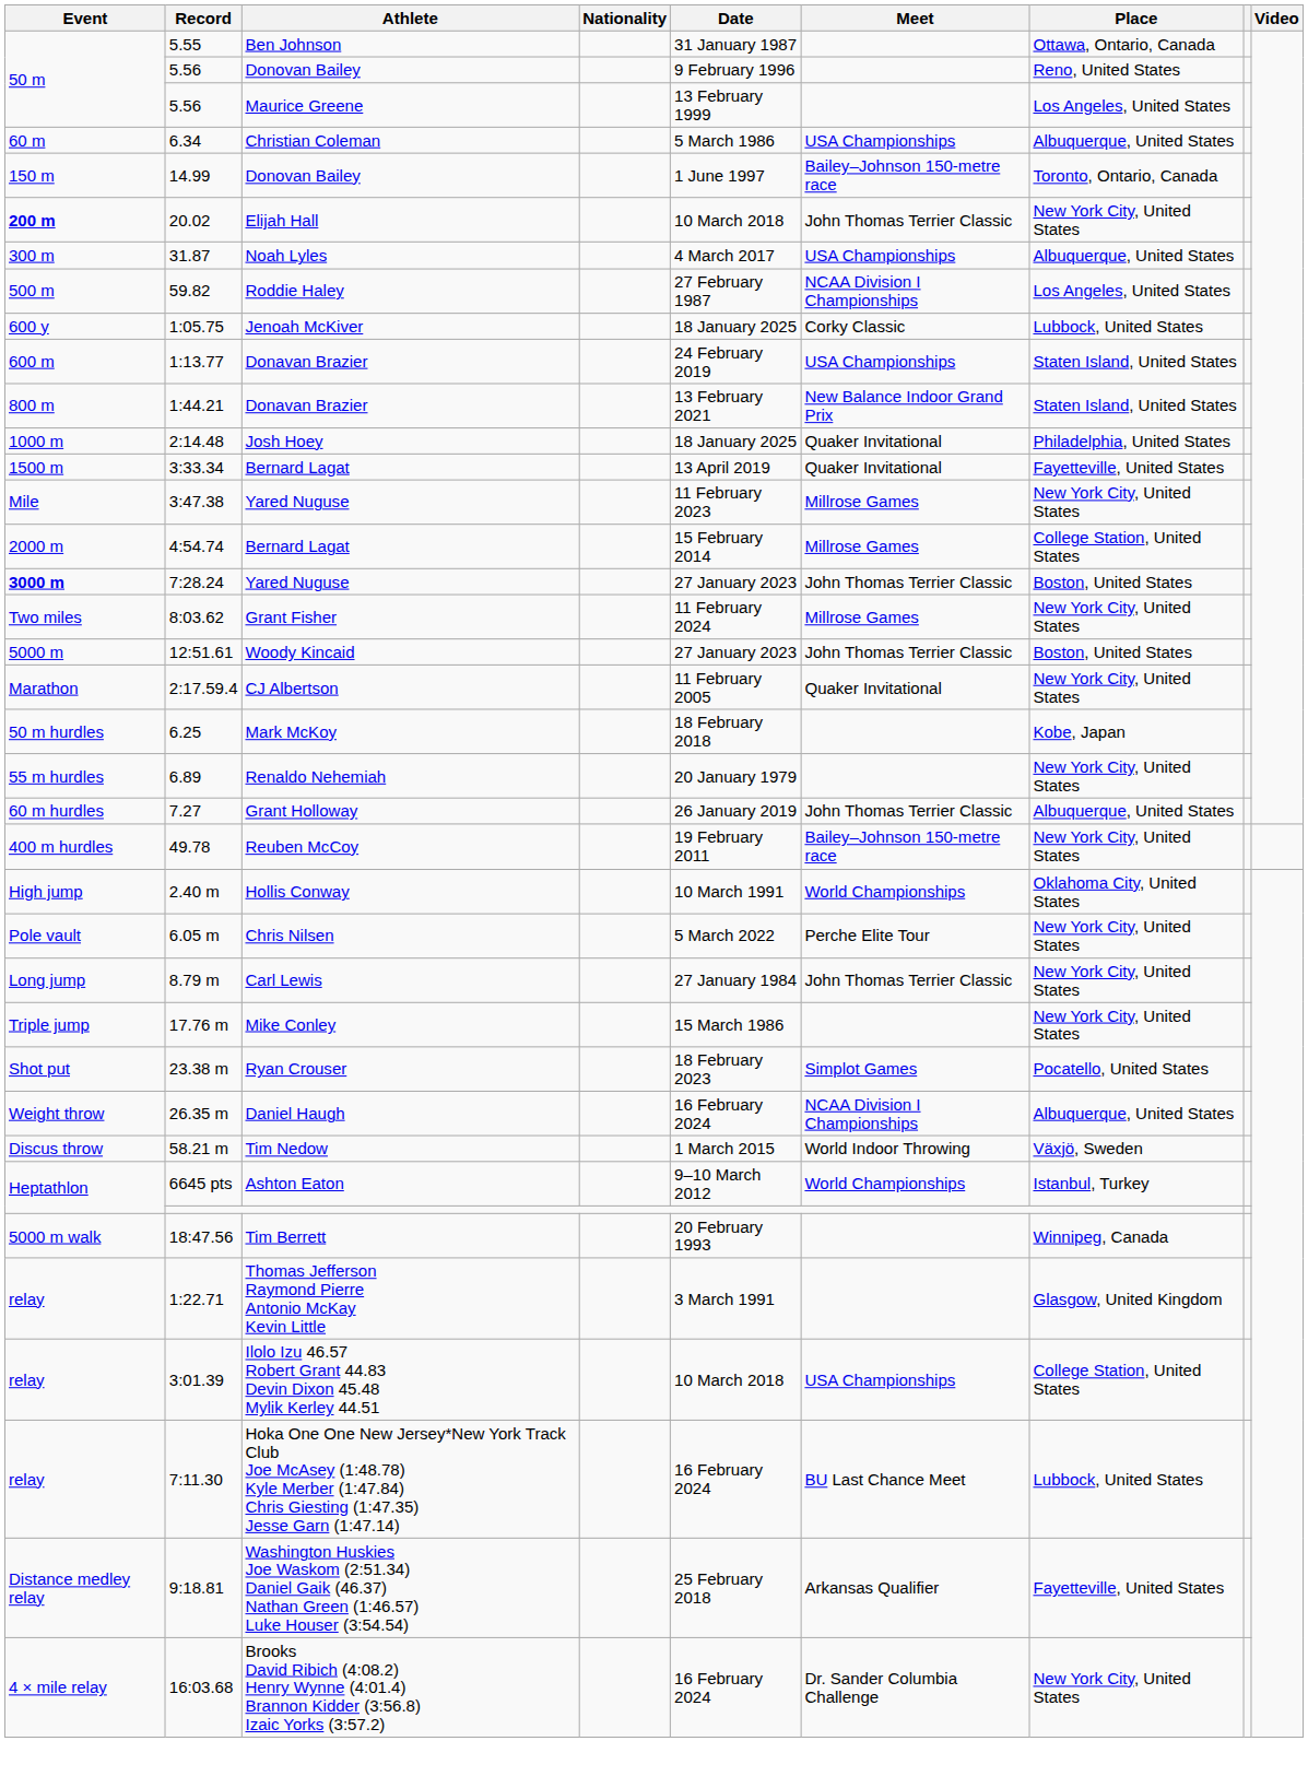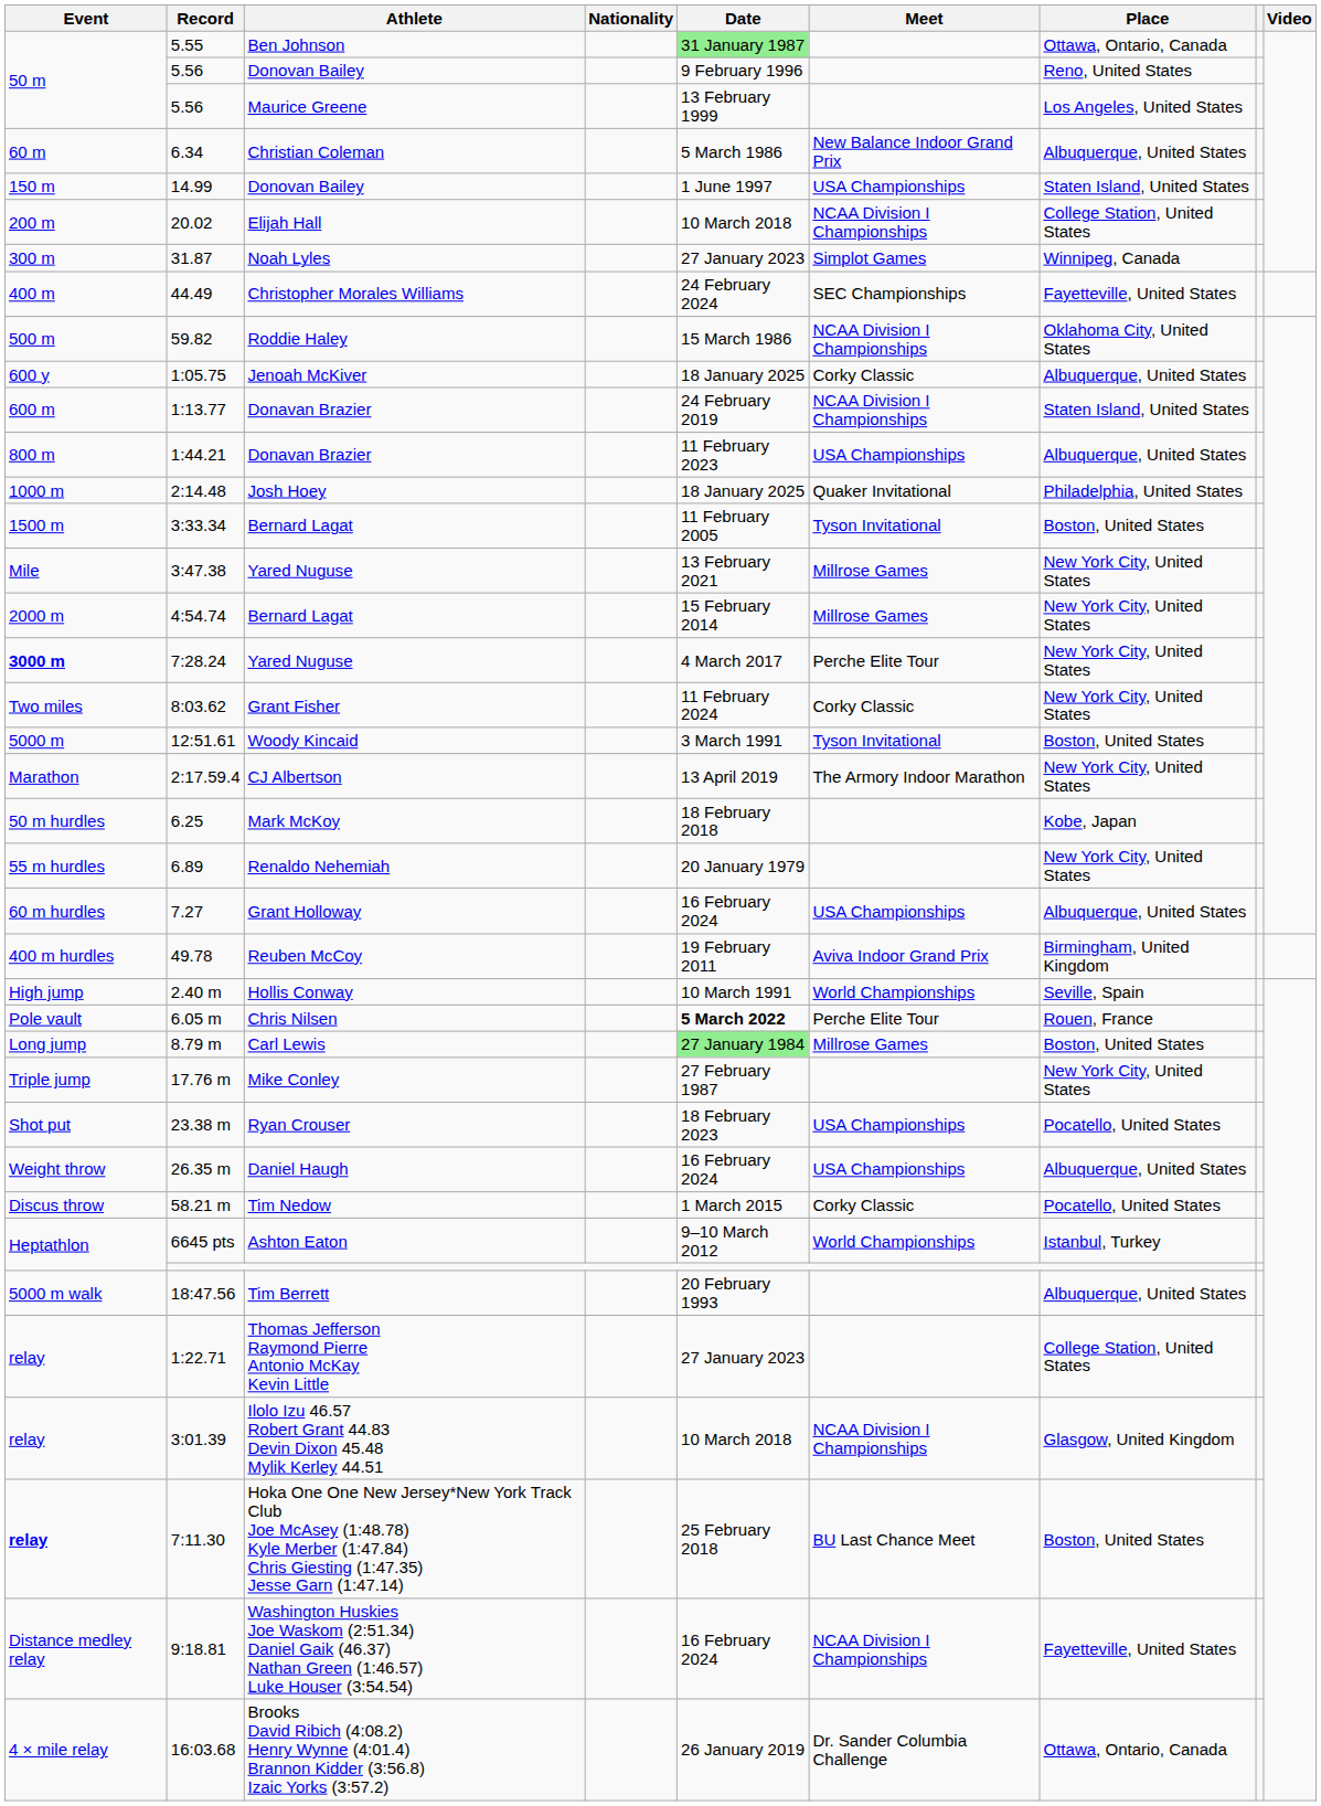5.55 | Date: no background -> lightgreen background
6.34 | Meet: USA Championships -> New Balance Indoor Grand Prix
14.99 | Meet: Bailey–Johnson 150-metre race -> USA Championships
14.99 | Place: Toronto, Ontario, Canada -> Staten Island, United States
20.02 | Event: bold -> normal
20.02 | Meet: John Thomas Terrier Classic -> NCAA Division I Championships
20.02 | Place: New York City, United States -> College Station, United States
31.87 | Date: 4 March 2017 -> 27 January 2023
31.87 | Meet: USA Championships -> Simplot Games
31.87 | Place: Albuquerque, United States -> Winnipeg, Canada
+ row: 400 m | 44.49 | Christopher Morales Williams | 24 February 2024 | SEC Championships | Fayetteville, United States
59.82 | Date: 27 February 1987 -> 15 March 1986
59.82 | Place: Los Angeles, United States -> Oklahoma City, United States
1:05.75 | Place: Lubbock, United States -> Albuquerque, United States
1:13.77 | Meet: USA Championships -> NCAA Division I Championships
1:44.21 | Date: 13 February 2021 -> 11 February 2023
1:44.21 | Meet: New Balance Indoor Grand Prix -> USA Championships
1:44.21 | Place: Staten Island, United States -> Albuquerque, United States
3:33.34 | Date: 13 April 2019 -> 11 February 2005
3:33.34 | Meet: Quaker Invitational -> Tyson Invitational
3:33.34 | Place: Fayetteville, United States -> Boston, United States
3:47.38 | Date: 11 February 2023 -> 13 February 2021
4:54.74 | Place: College Station, United States -> New York City, United States
7:28.24 | Date: 27 January 2023 -> 4 March 2017
7:28.24 | Meet: John Thomas Terrier Classic -> Perche Elite Tour
7:28.24 | Place: Boston, United States -> New York City, United States
8:03.62 | Meet: Millrose Games -> Corky Classic
12:51.61 | Date: 27 January 2023 -> 3 March 1991
12:51.61 | Meet: John Thomas Terrier Classic -> Tyson Invitational
2:17.59.4 | Date: 11 February 2005 -> 13 April 2019
2:17.59.4 | Meet: Quaker Invitational -> The Armory Indoor Marathon
7.27 | Date: 26 January 2019 -> 16 February 2024
7.27 | Meet: John Thomas Terrier Classic -> USA Championships
49.78 | Meet: Bailey–Johnson 150-metre race -> Aviva Indoor Grand Prix
49.78 | Place: New York City, United States -> Birmingham, United Kingdom
2.40 m | Place: Oklahoma City, United States -> Seville, Spain
6.05 m | Date: normal -> bold
6.05 m | Place: New York City, United States -> Rouen, France
8.79 m | Date: no background -> lightgreen background
8.79 m | Meet: John Thomas Terrier Classic -> Millrose Games
8.79 m | Place: New York City, United States -> Boston, United States
17.76 m | Date: 15 March 1986 -> 27 February 1987
23.38 m | Meet: Simplot Games -> USA Championships
26.35 m | Meet: NCAA Division I Championships -> USA Championships
58.21 m | Meet: World Indoor Throwing -> Corky Classic
58.21 m | Place: Växjö, Sweden -> Pocatello, United States
18:47.56 | Place: Winnipeg, Canada -> Albuquerque, United States
1:22.71 | Date: 3 March 1991 -> 27 January 2023
1:22.71 | Place: Glasgow, United Kingdom -> College Station, United States
3:01.39 | Meet: USA Championships -> NCAA Division I Championships
3:01.39 | Place: College Station, United States -> Glasgow, United Kingdom
7:11.30 | Event: normal -> bold
7:11.30 | Date: 16 February 2024 -> 25 February 2018
7:11.30 | Place: Lubbock, United States -> Boston, United States
9:18.81 | Date: 25 February 2018 -> 16 February 2024
9:18.81 | Meet: Arkansas Qualifier -> NCAA Division I Championships
16:03.68 | Date: 16 February 2024 -> 26 January 2019
16:03.68 | Place: New York City, United States -> Ottawa, Ontario, Canada
